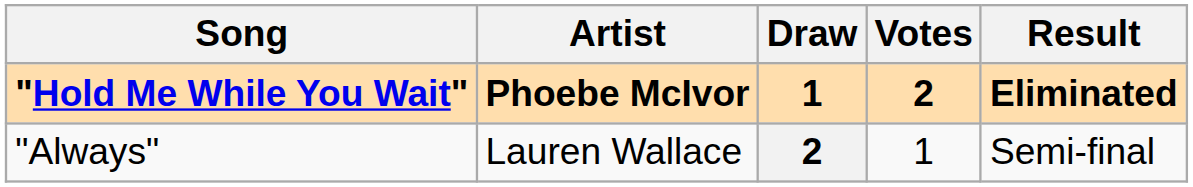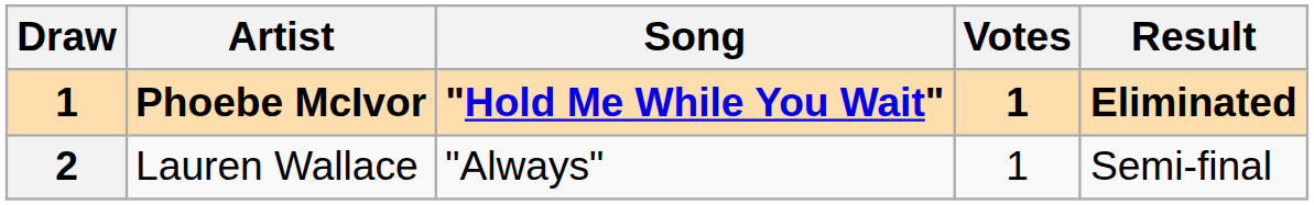columns swapped: Draw <-> Song
Phoebe McIvor | Votes: 2 -> 1
